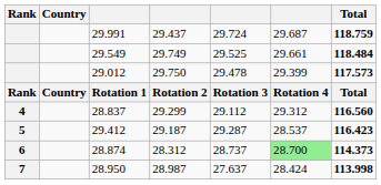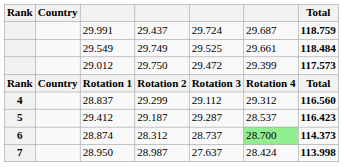29.012 | column 5: 29.478 -> 29.472
